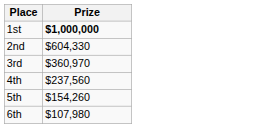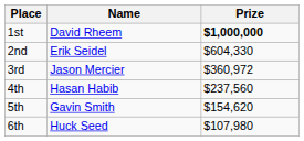+ column: Name | David Rheem | Erik Seidel | Jason Mercier | Hasan Habib | Gavin Smith | Huck Seed
3rd | Prize: $360,970 -> $360,972
5th | Prize: $154,260 -> $154,620
